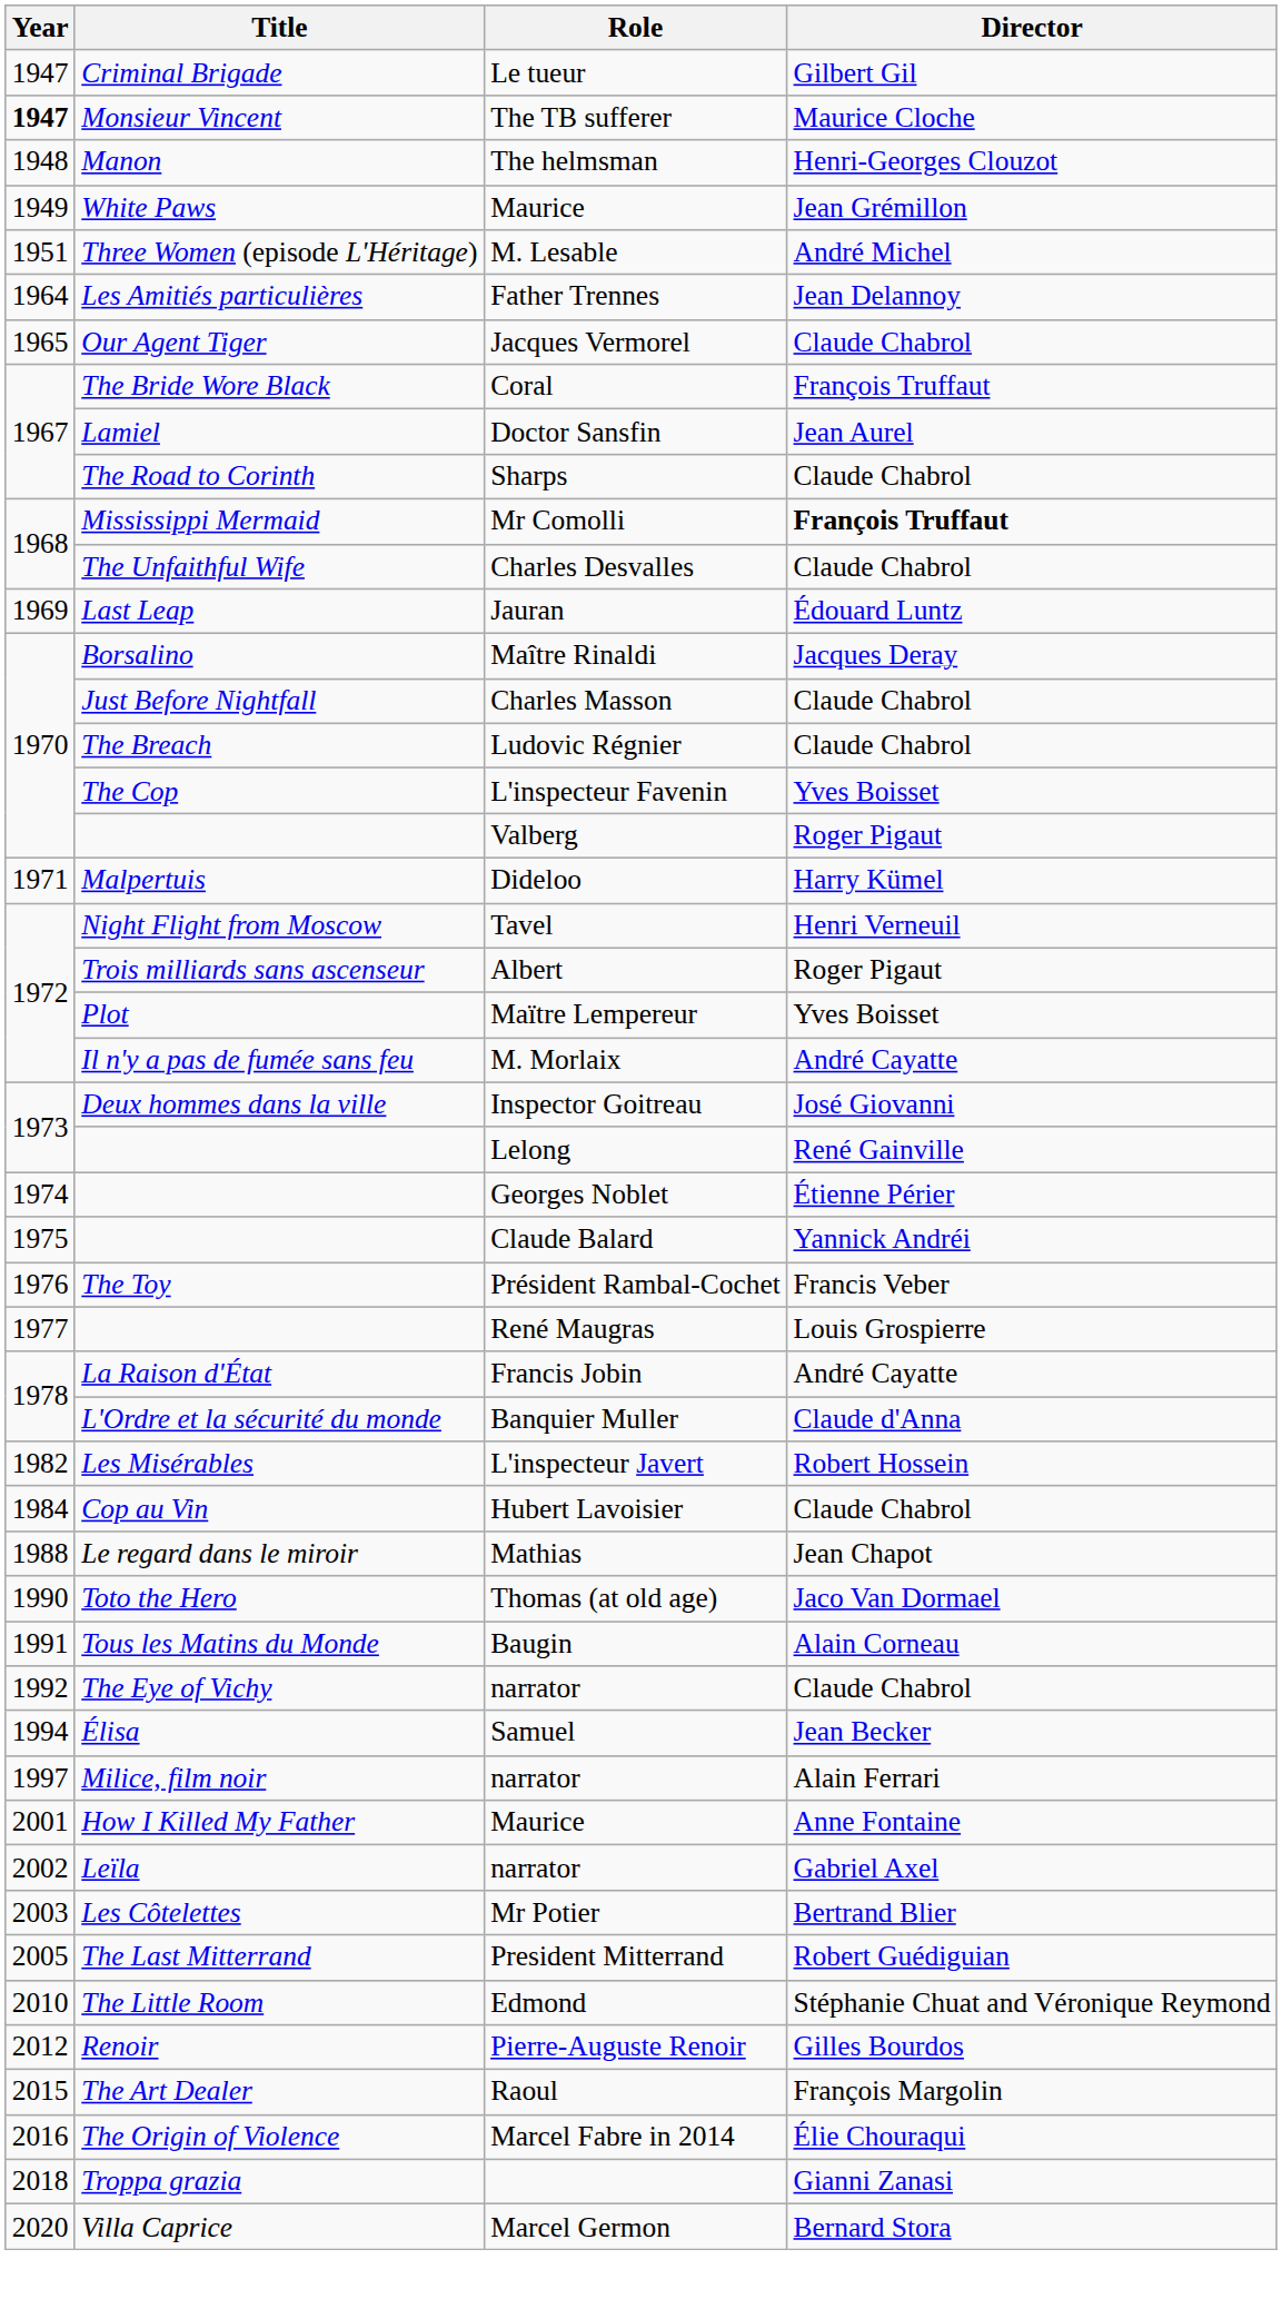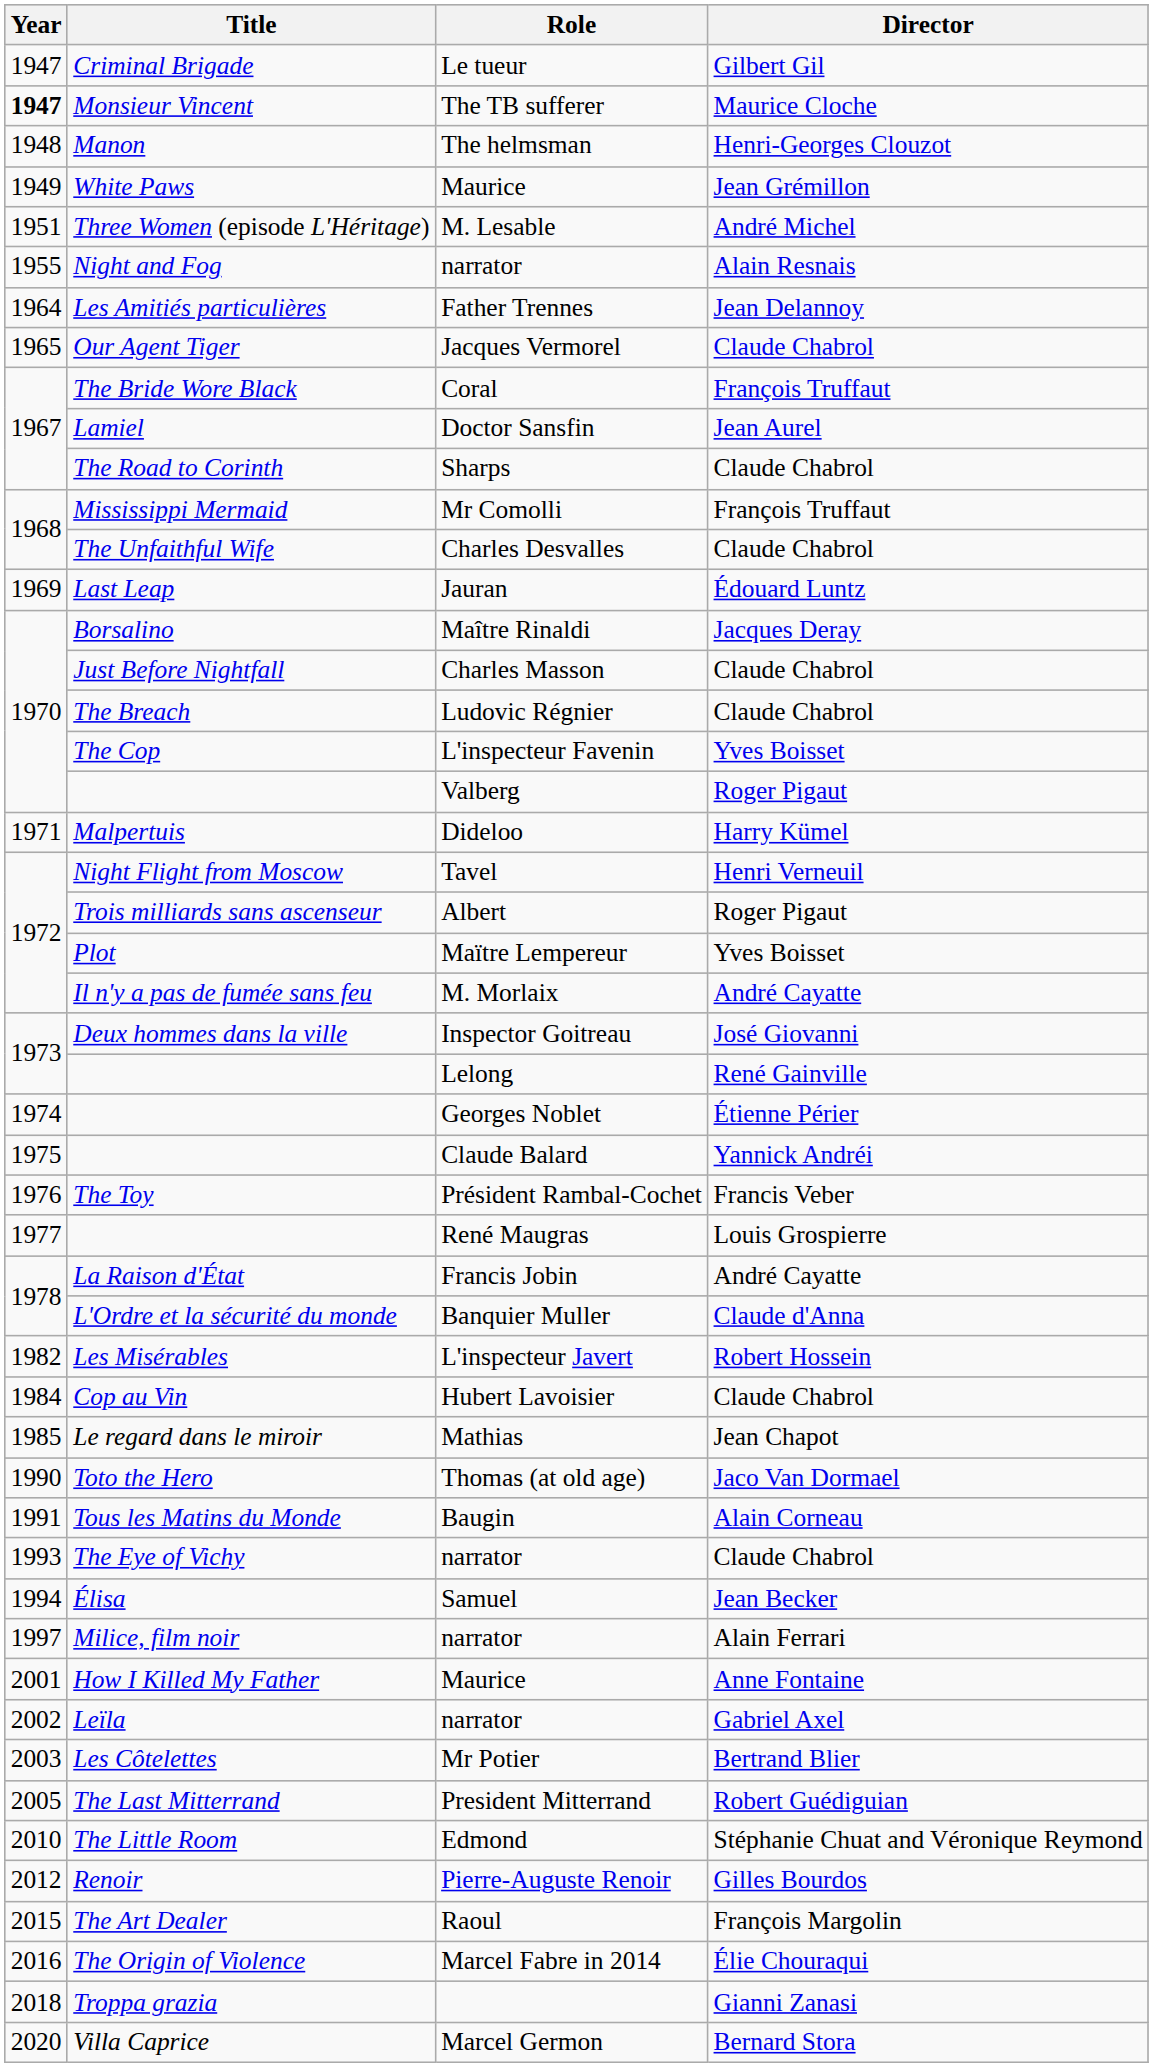+ row: 1955 | Night and Fog | narrator | Alain Resnais
Mississippi Mermaid | Director: bold -> normal
Le regard dans le miroir | Year: 1988 -> 1985
The Eye of Vichy | Year: 1992 -> 1993
